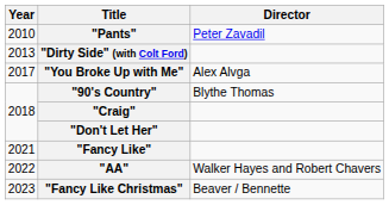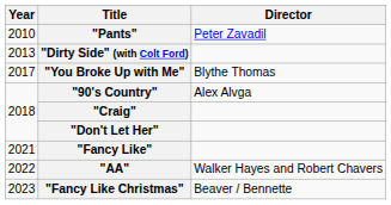"You Broke Up with Me" | Director: Alex Alvga -> Blythe Thomas
"90's Country" | Director: Blythe Thomas -> Alex Alvga
